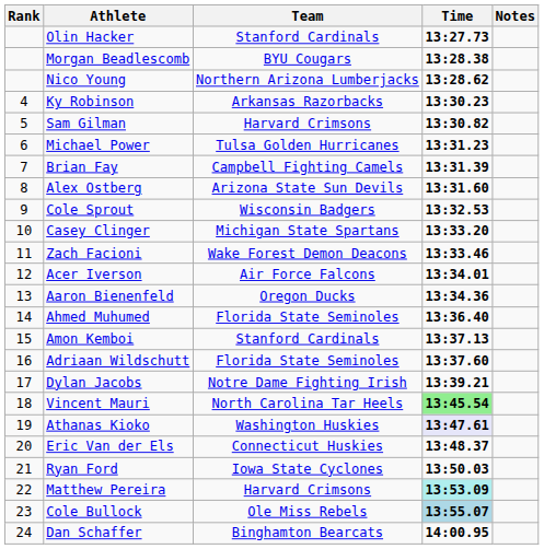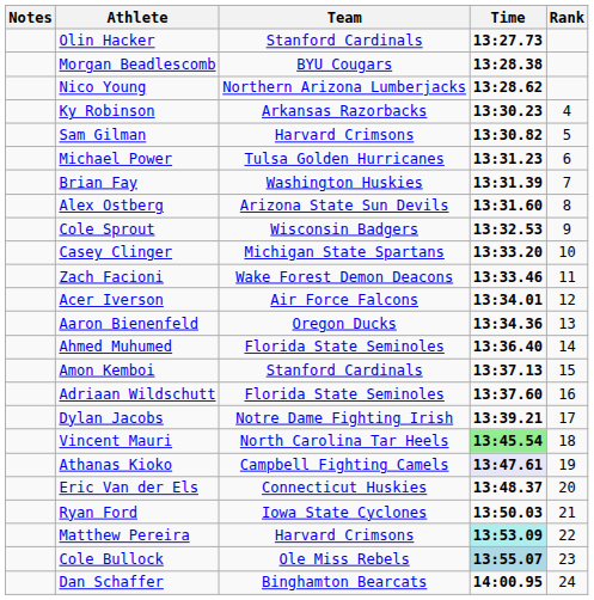columns swapped: Rank <-> Notes
Brian Fay | Team: Campbell Fighting Camels -> Washington Huskies
Athanas Kioko | Team: Washington Huskies -> Campbell Fighting Camels
